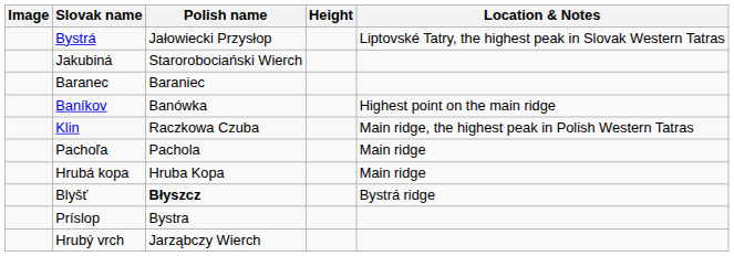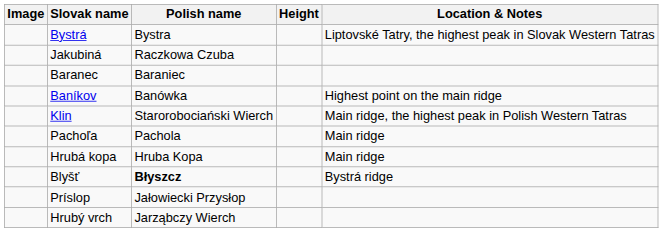Bystrá | Polish name: Jałowiecki Przysłop -> Bystra
Jakubiná | Polish name: Starorobociański Wierch -> Raczkowa Czuba
Klin | Polish name: Raczkowa Czuba -> Starorobociański Wierch
Príslop | Polish name: Bystra -> Jałowiecki Przysłop
